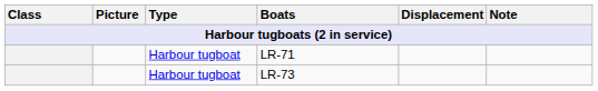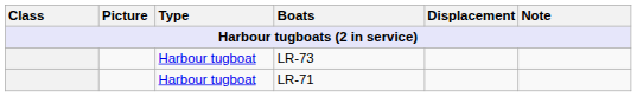rows swapped: LR-71 <-> LR-73
